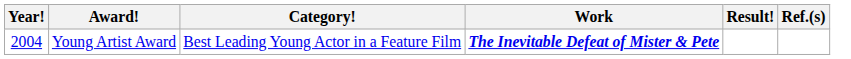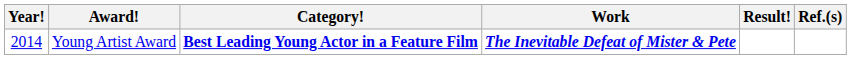Young Artist Award | Year!: 2004 -> 2014
Young Artist Award | Category!: normal -> bold
